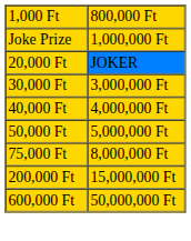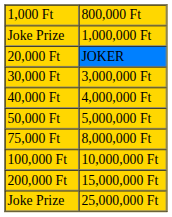+ row: 100,000 Ft | 10,000,000 Ft
+ row: Joke Prize | 25,000,000 Ft
- row: 600,000 Ft | 50,000,000 Ft
